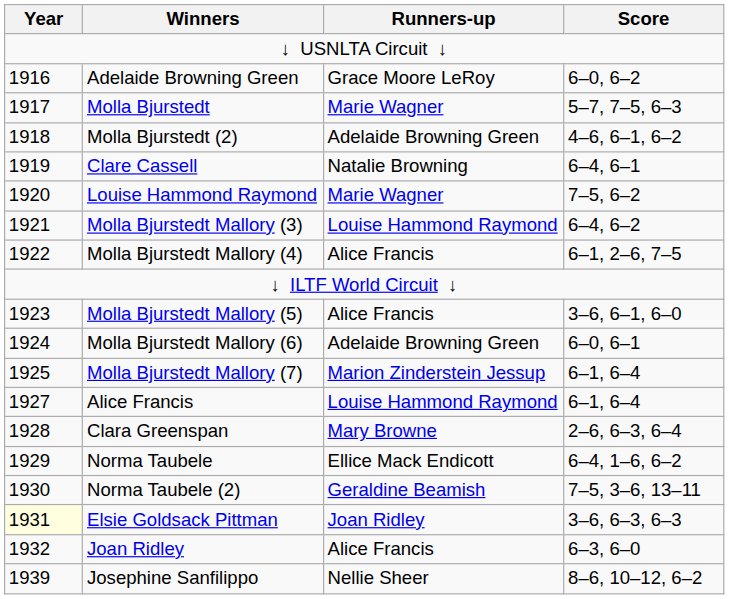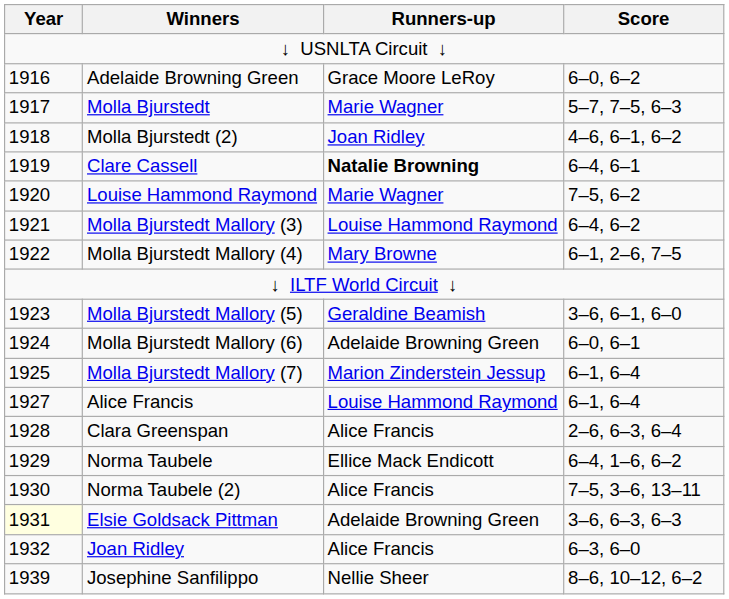Molla Bjurstedt (2) | Runners-up: Adelaide Browning Green -> Joan Ridley
Clare Cassell | Runners-up: normal -> bold
Molla Bjurstedt Mallory (4) | Runners-up: Alice Francis -> Mary Browne
Molla Bjurstedt Mallory (5) | Runners-up: Alice Francis -> Geraldine Beamish
Clara Greenspan | Runners-up: Mary Browne -> Alice Francis
Norma Taubele (2) | Runners-up: Geraldine Beamish -> Alice Francis
Elsie Goldsack Pittman | Runners-up: Joan Ridley -> Adelaide Browning Green
